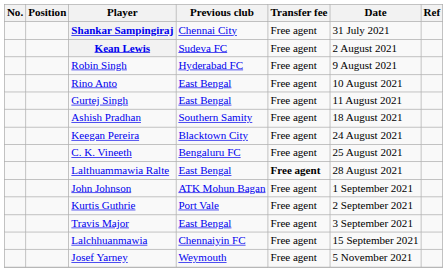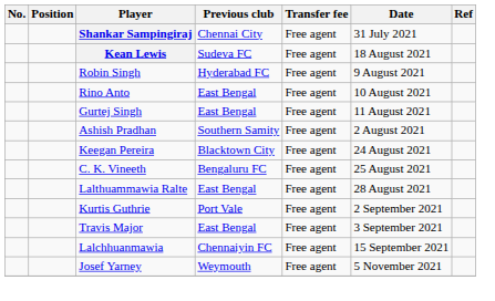Kean Lewis | Date: 2 August 2021 -> 18 August 2021
Ashish Pradhan | Date: 18 August 2021 -> 2 August 2021
Lalthuammawia Ralte | Transfer fee: bold -> normal
- row: John Johnson | ATK Mohun Bagan | Free agent | 1 September 2021
